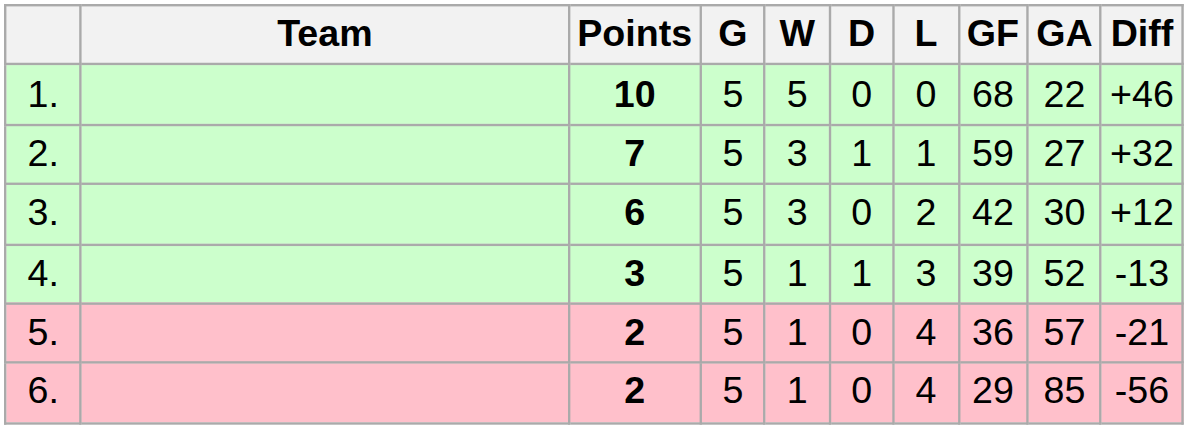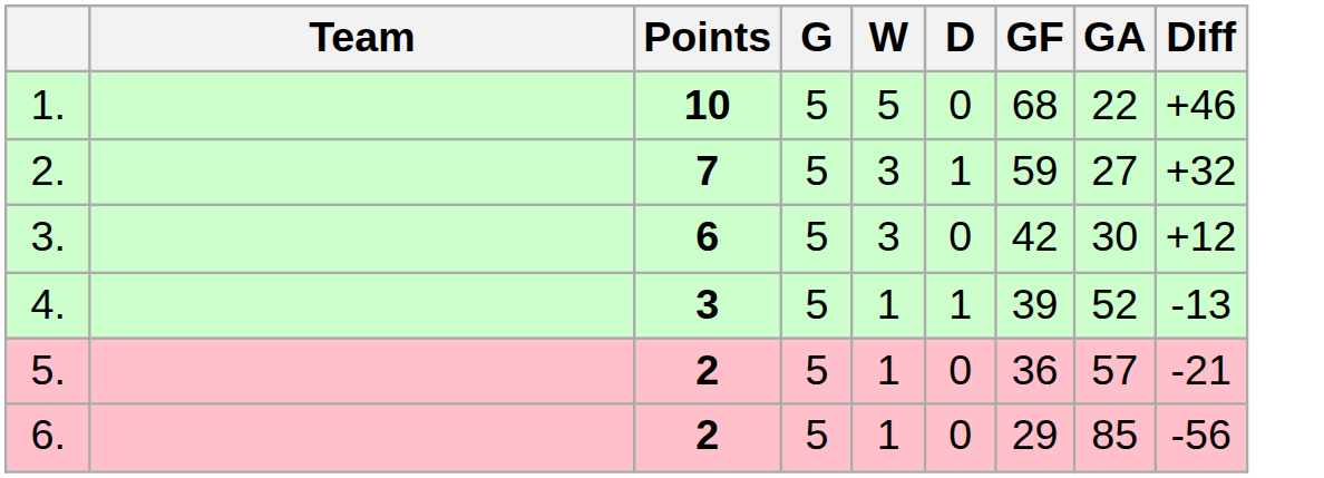- column: L | 0 | 1 | 2 | 3 | 4 | 4
